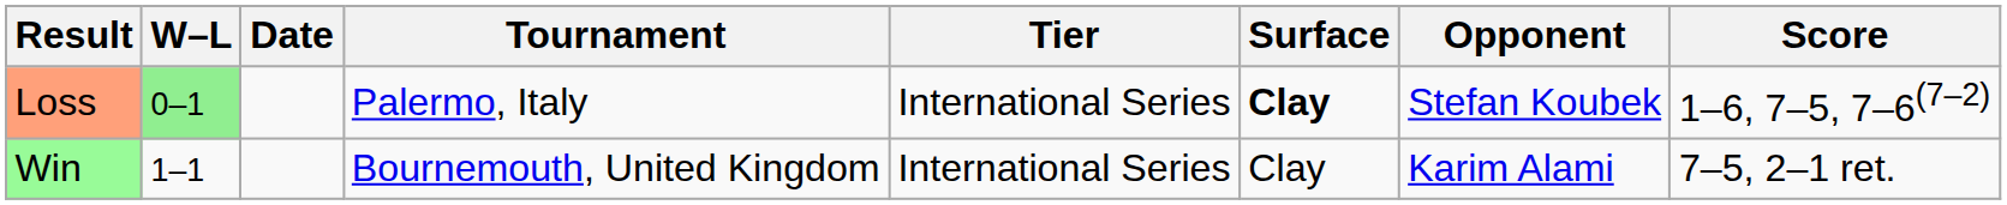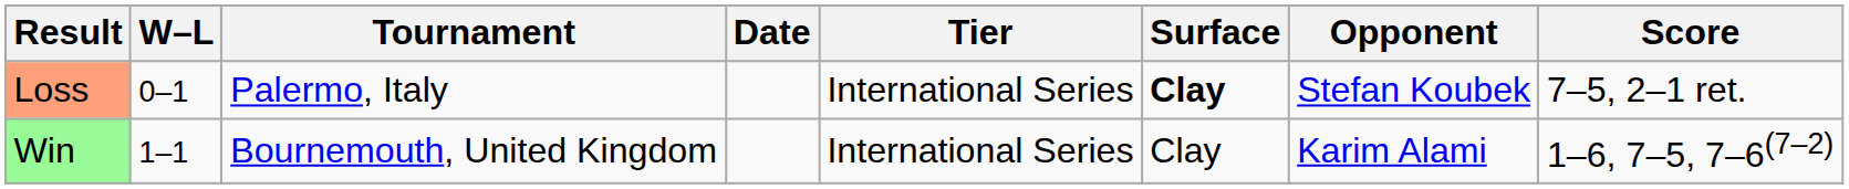columns swapped: Date <-> Tournament
Loss | W–L: lightgreen background -> no background
Loss | Score: 1–6, 7–5, 7–6(7–2) -> 7–5, 2–1 ret.
Win | Score: 7–5, 2–1 ret. -> 1–6, 7–5, 7–6(7–2)
